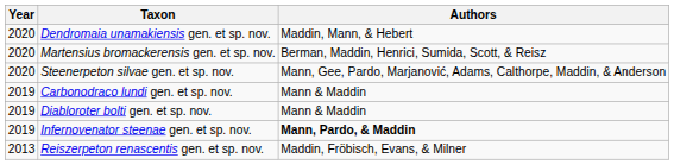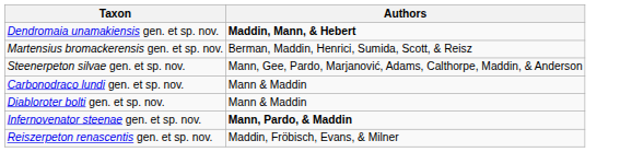- column: Year | 2020 | 2020 | 2020 | 2019 | 2019 | 2019 | 2013
Dendromaia unamakiensis gen. et sp. nov. | Authors: normal -> bold
